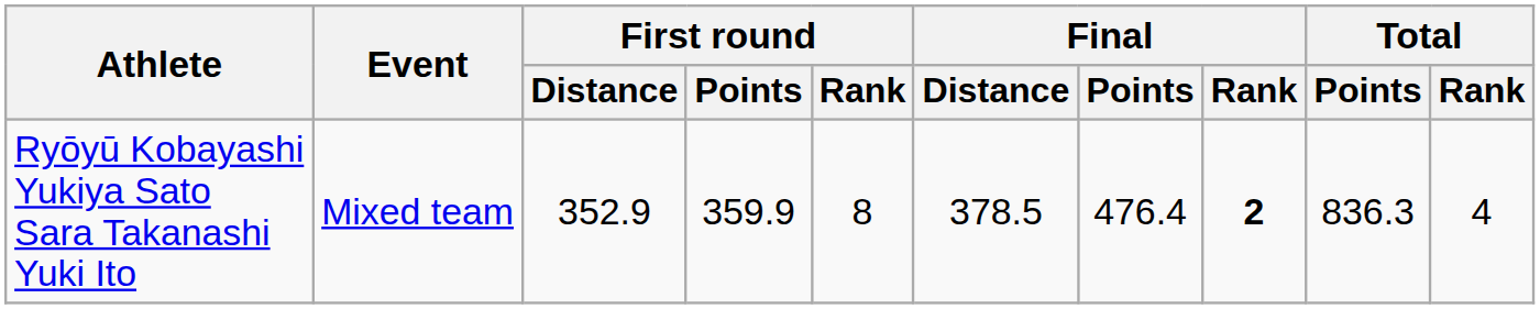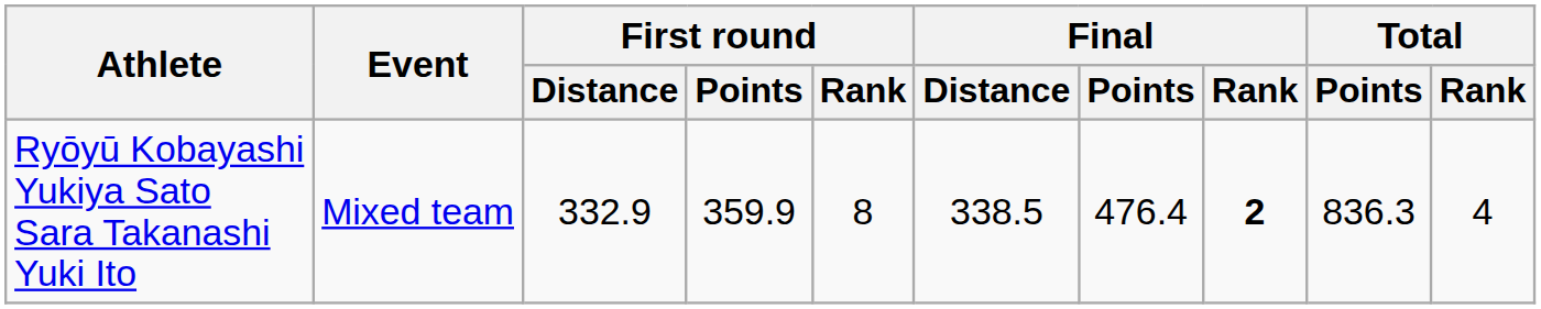Ryōyū Kobayashi Yukiya Sato Sara Takanashi Yuki Ito | First round / Distance: 352.9 -> 332.9
Ryōyū Kobayashi Yukiya Sato Sara Takanashi Yuki Ito | Final / Distance: 378.5 -> 338.5
